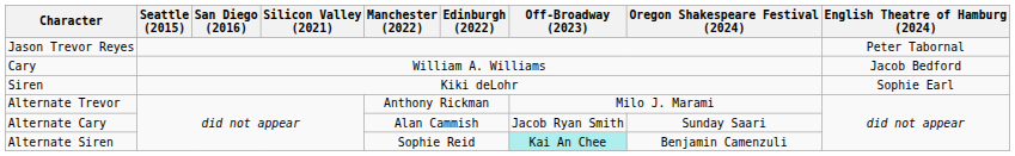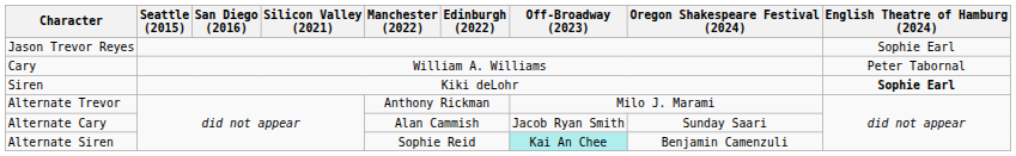Jason Trevor Reyes | English Theatre of Hamburg (2024): Peter Tabornal -> Sophie Earl
Cary | English Theatre of Hamburg (2024): Jacob Bedford -> Peter Tabornal
Siren | English Theatre of Hamburg (2024): normal -> bold
